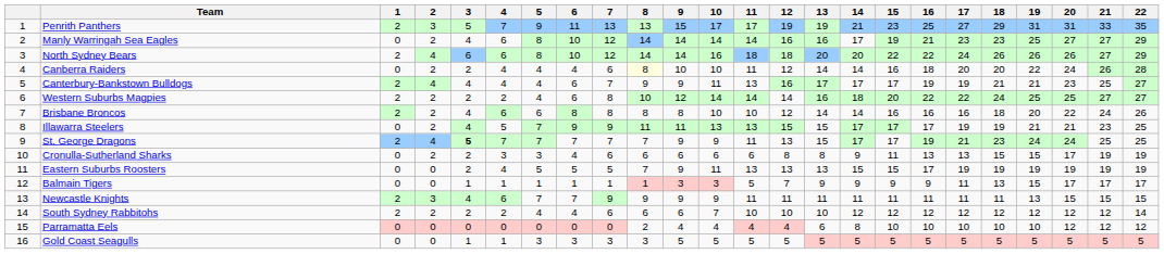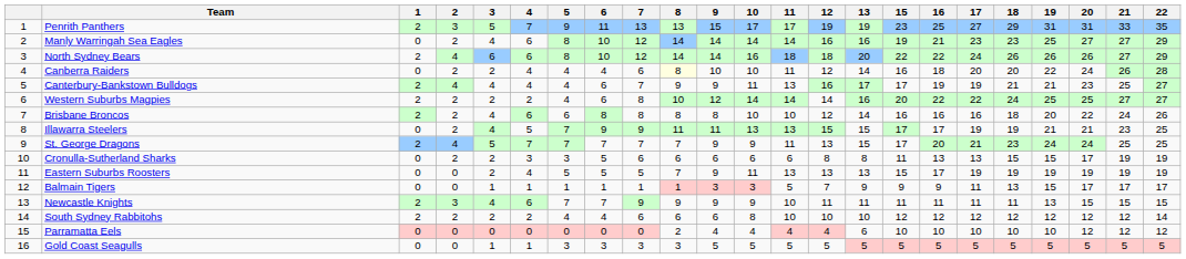- column: 14 | 21 | 17 | 20 | 14 | 17 | 18 | 14 | 17 | 17 | 9 | 15 | 9 | 11 | 12 | 8 | 5
St. George Dragons | 3: bold -> normal
St. George Dragons | 16: 19 -> 20
Cronulla-Sutherland Sharks | 6: 4 -> 5
Newcastle Knights | 11: 11 -> 10
South Sydney Rabbitohs | 10: 7 -> 8
